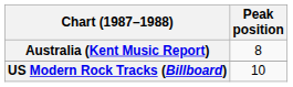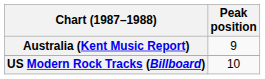Australia (Kent Music Report) | Peak position: 8 -> 9
